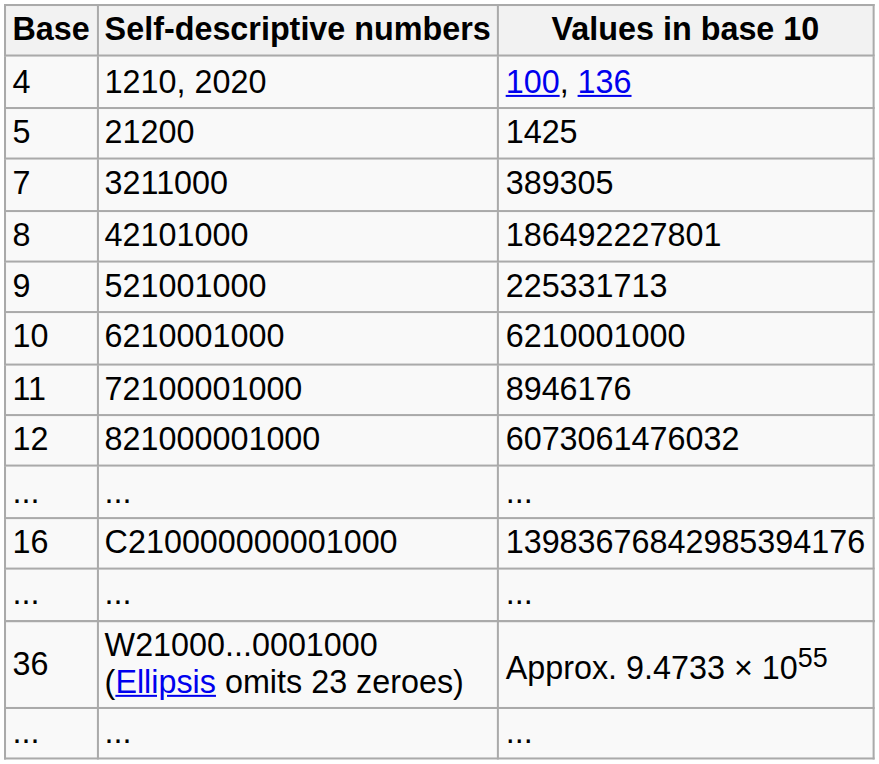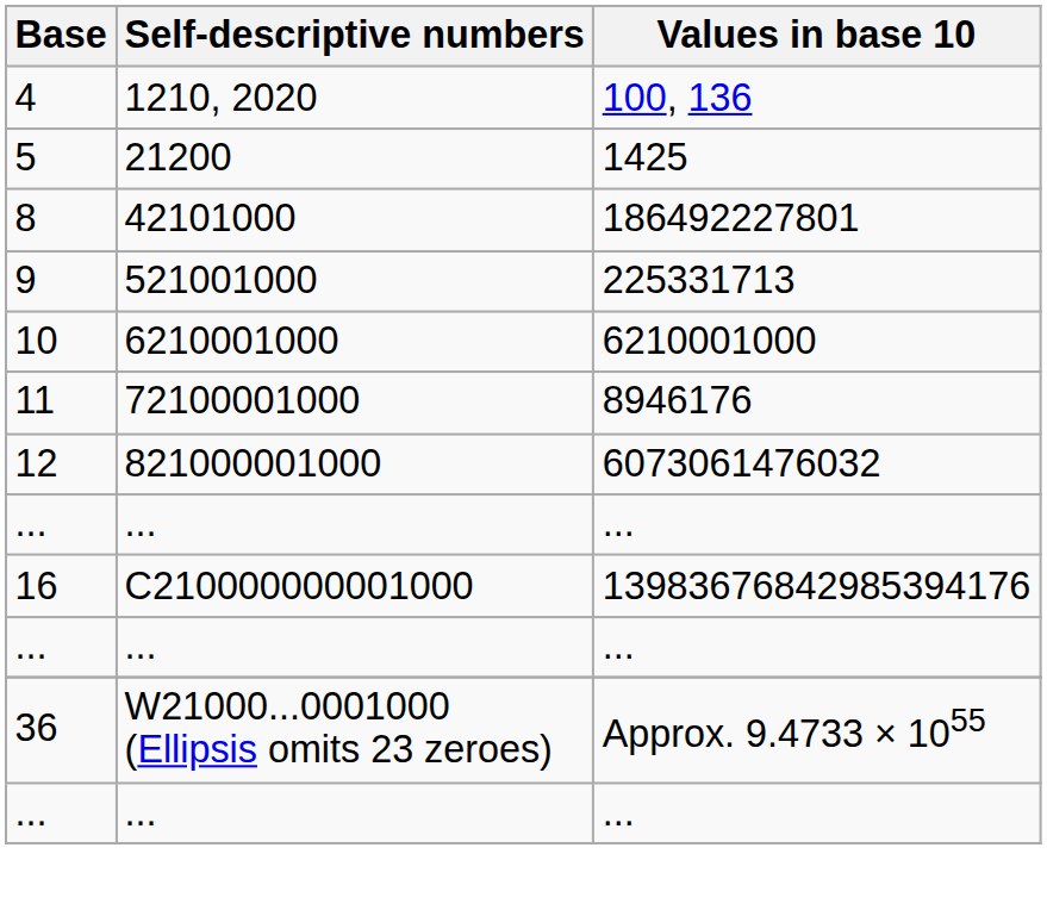- row: 7 | 3211000 | 389305
